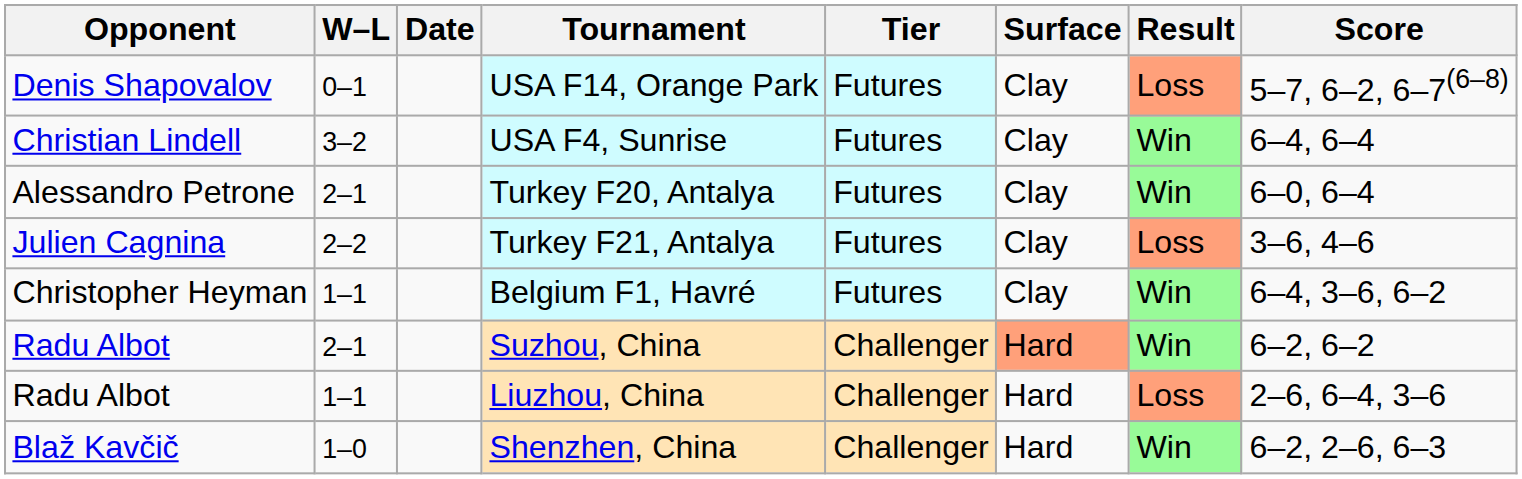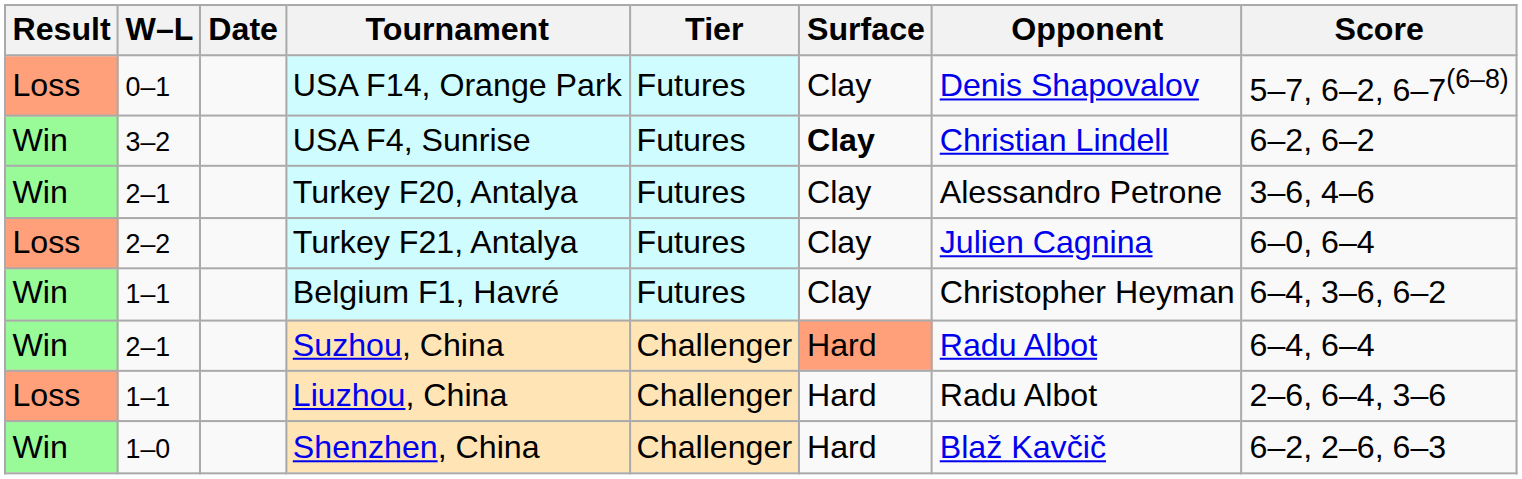columns swapped: Result <-> Opponent
USA F4, Sunrise | Surface: normal -> bold
USA F4, Sunrise | Score: 6–4, 6–4 -> 6–2, 6–2
Turkey F20, Antalya | Score: 6–0, 6–4 -> 3–6, 4–6
Turkey F21, Antalya | Score: 3–6, 4–6 -> 6–0, 6–4
Suzhou, China | Score: 6–2, 6–2 -> 6–4, 6–4
